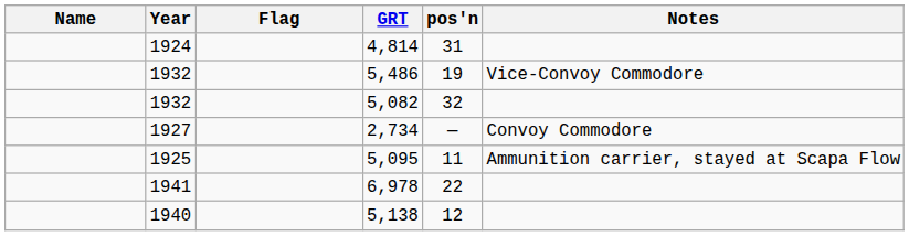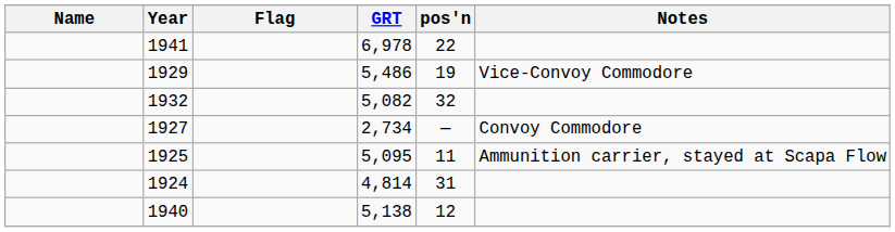rows swapped: 6,978 <-> 4,814
5,486 | Year: 1932 -> 1929
